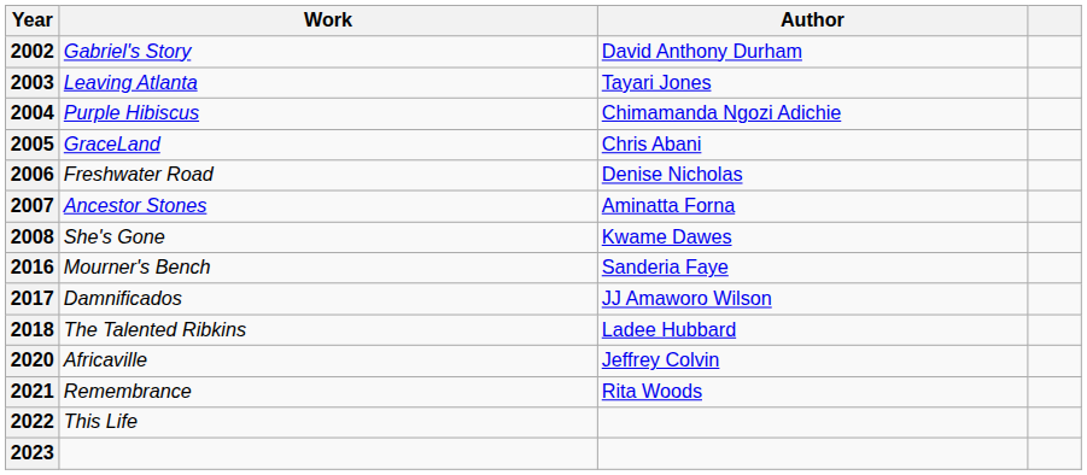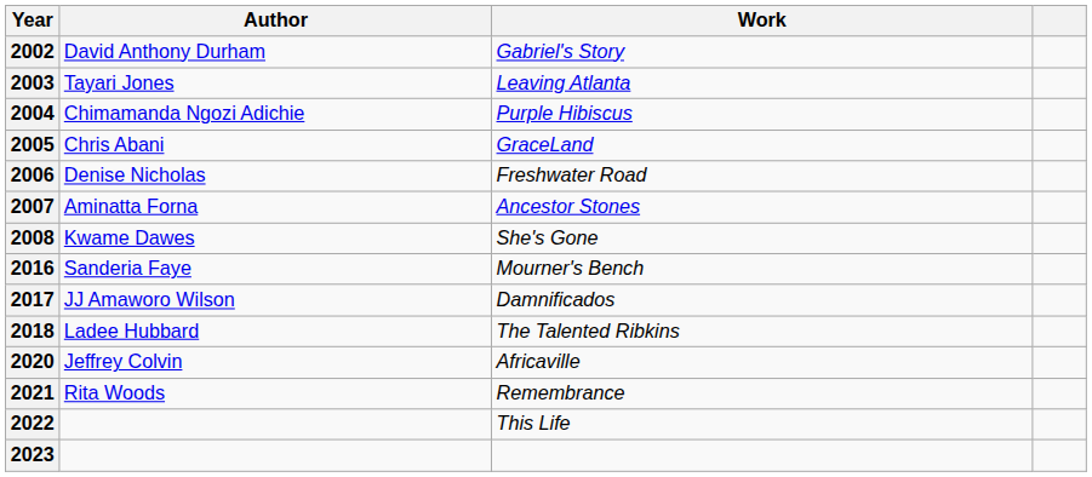columns swapped: Author <-> Work
